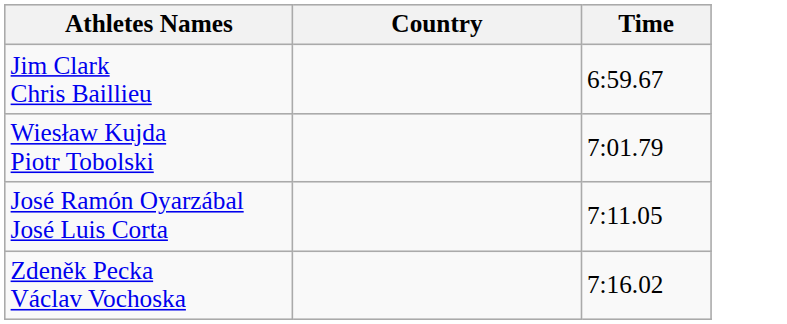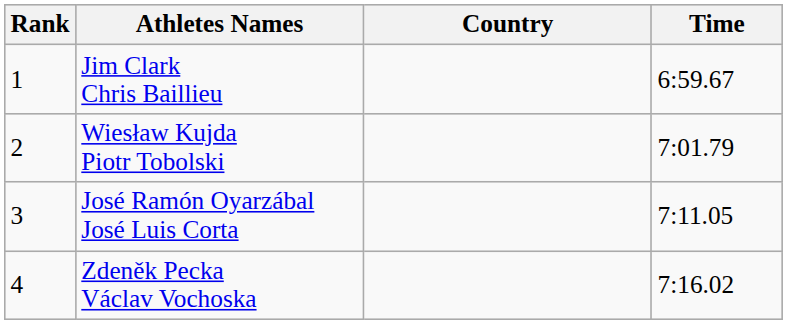+ column: Rank | 1 | 2 | 3 | 4
